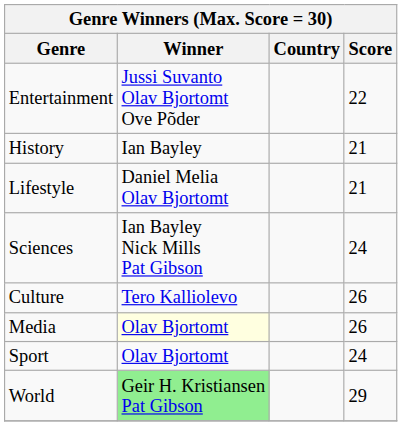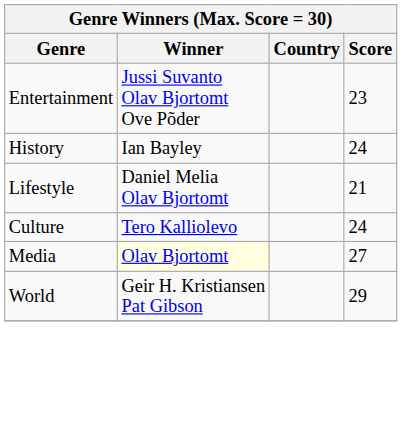Entertainment | Score: 22 -> 23
History | Score: 21 -> 24
- row: Sciences | Ian Bayley Nick Mills Pat Gibson | 24
Culture | Score: 26 -> 24
Media | Score: 26 -> 27
- row: Sport | Olav Bjortomt | 24
World | Winner: lightgreen background -> no background
